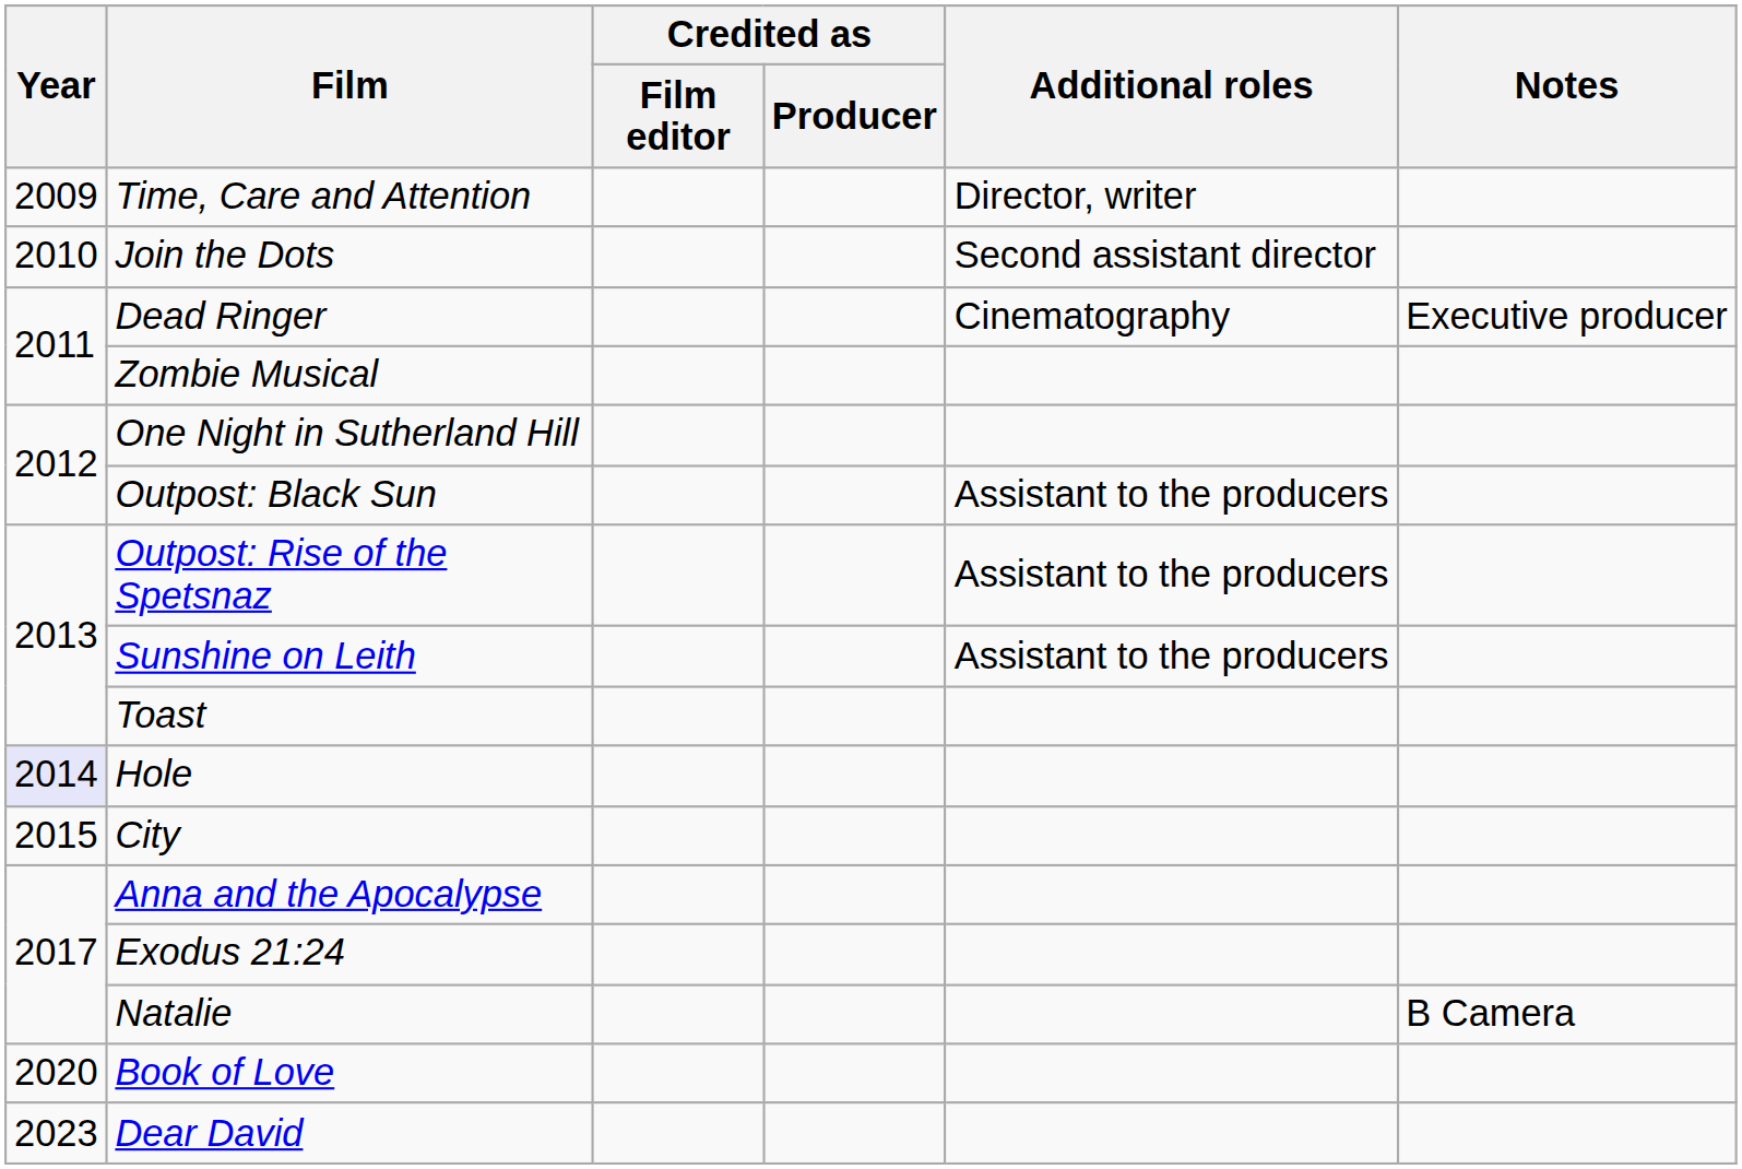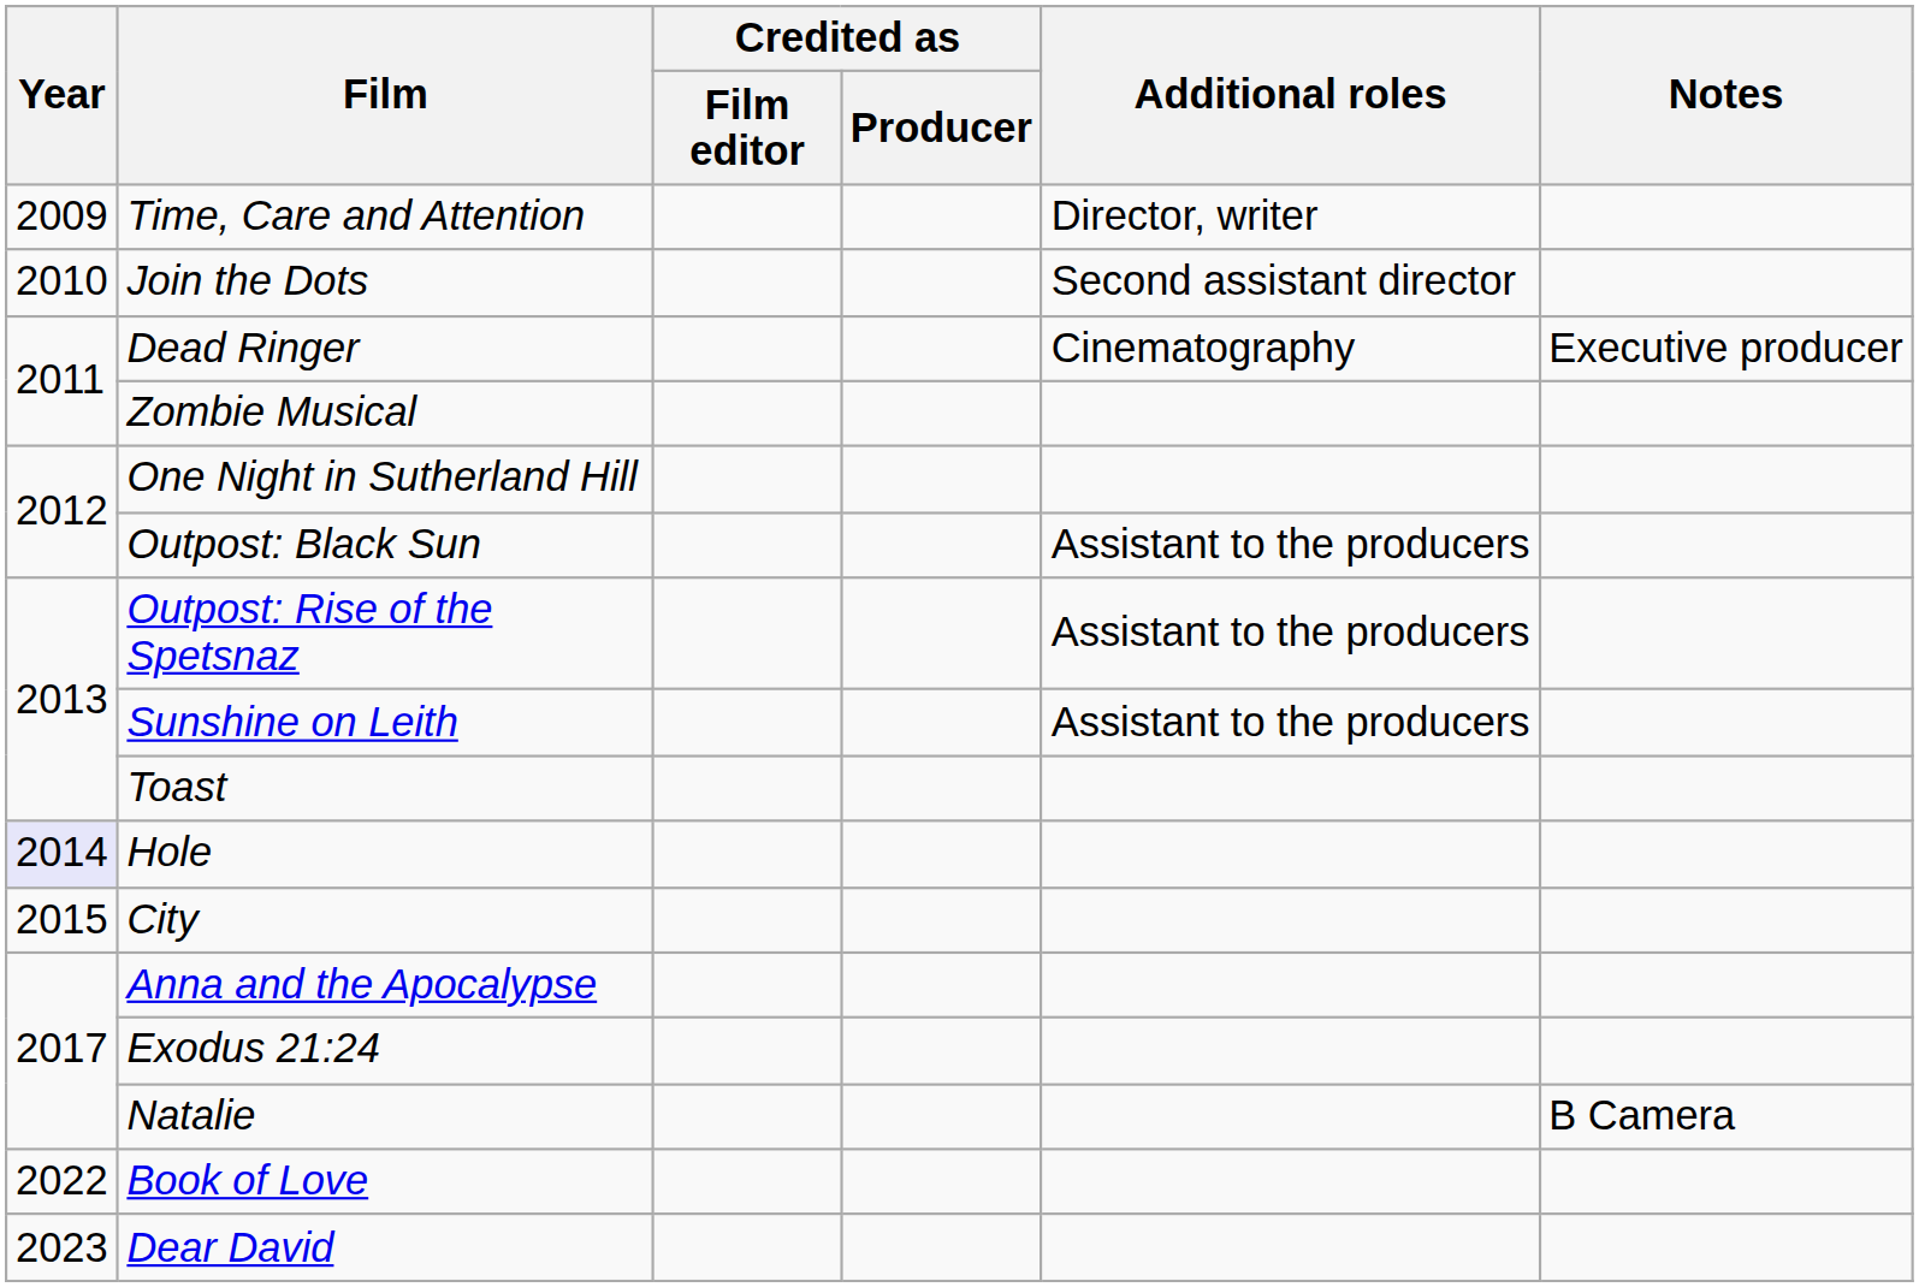Book of Love | Year: 2020 -> 2022
